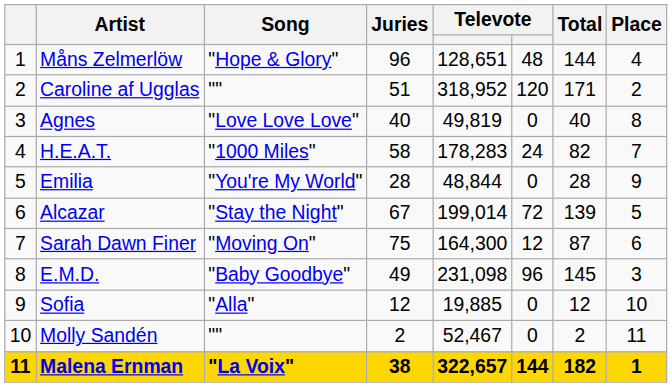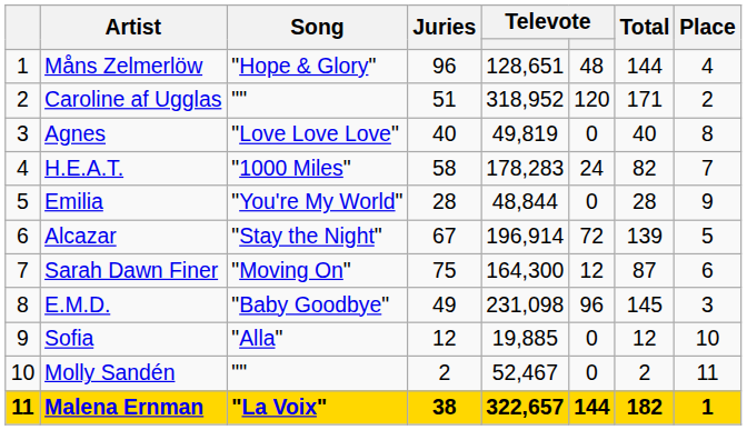Alcazar | column 5: 199,014 -> 196,914
